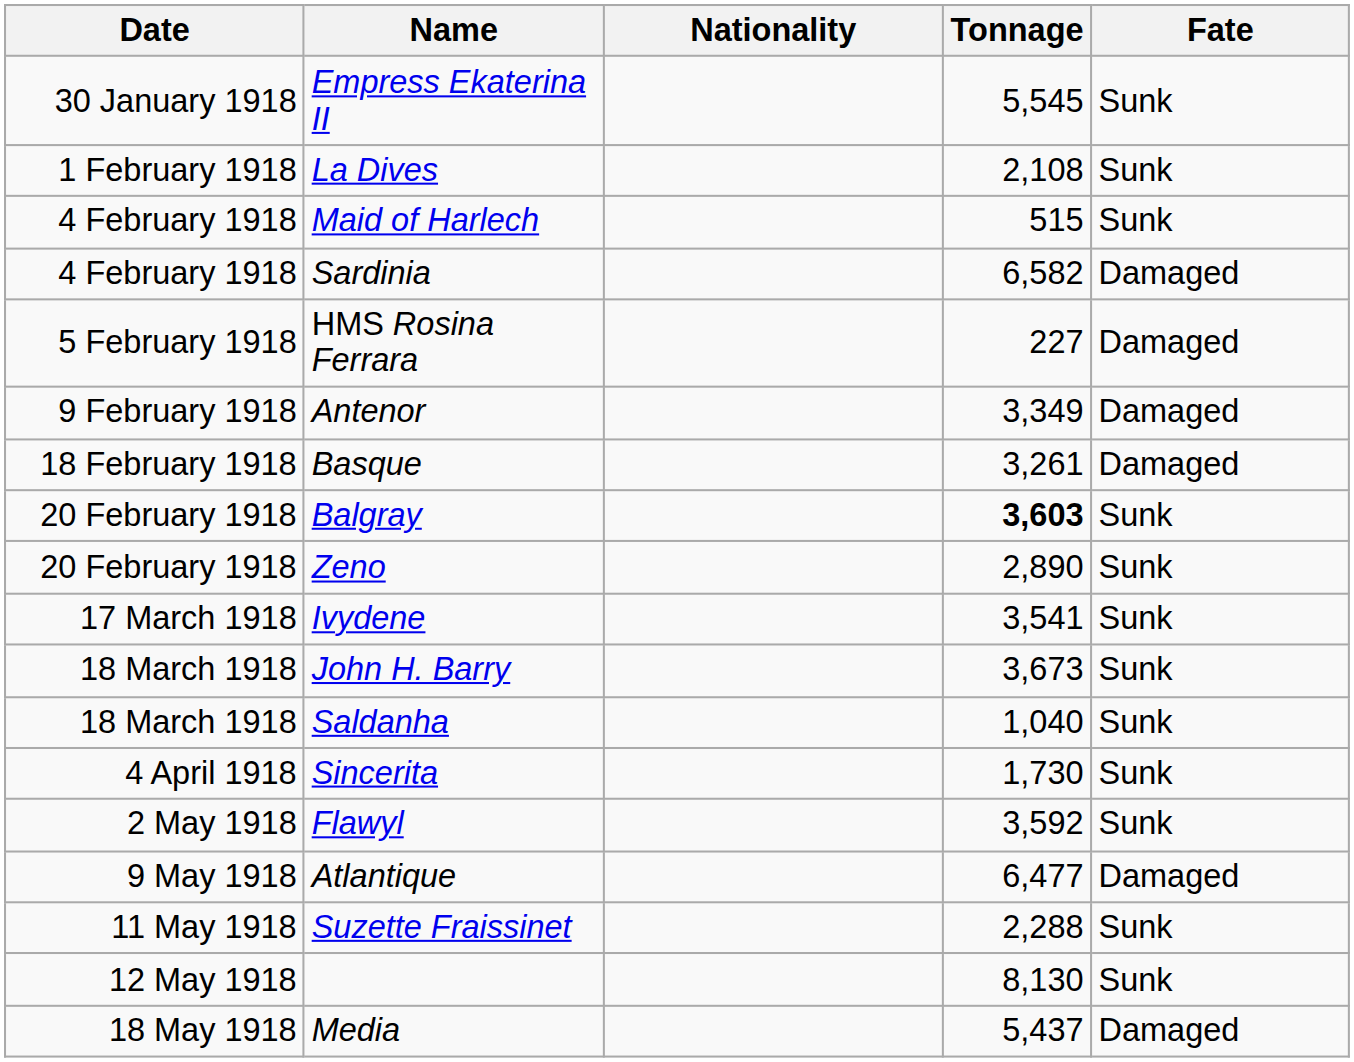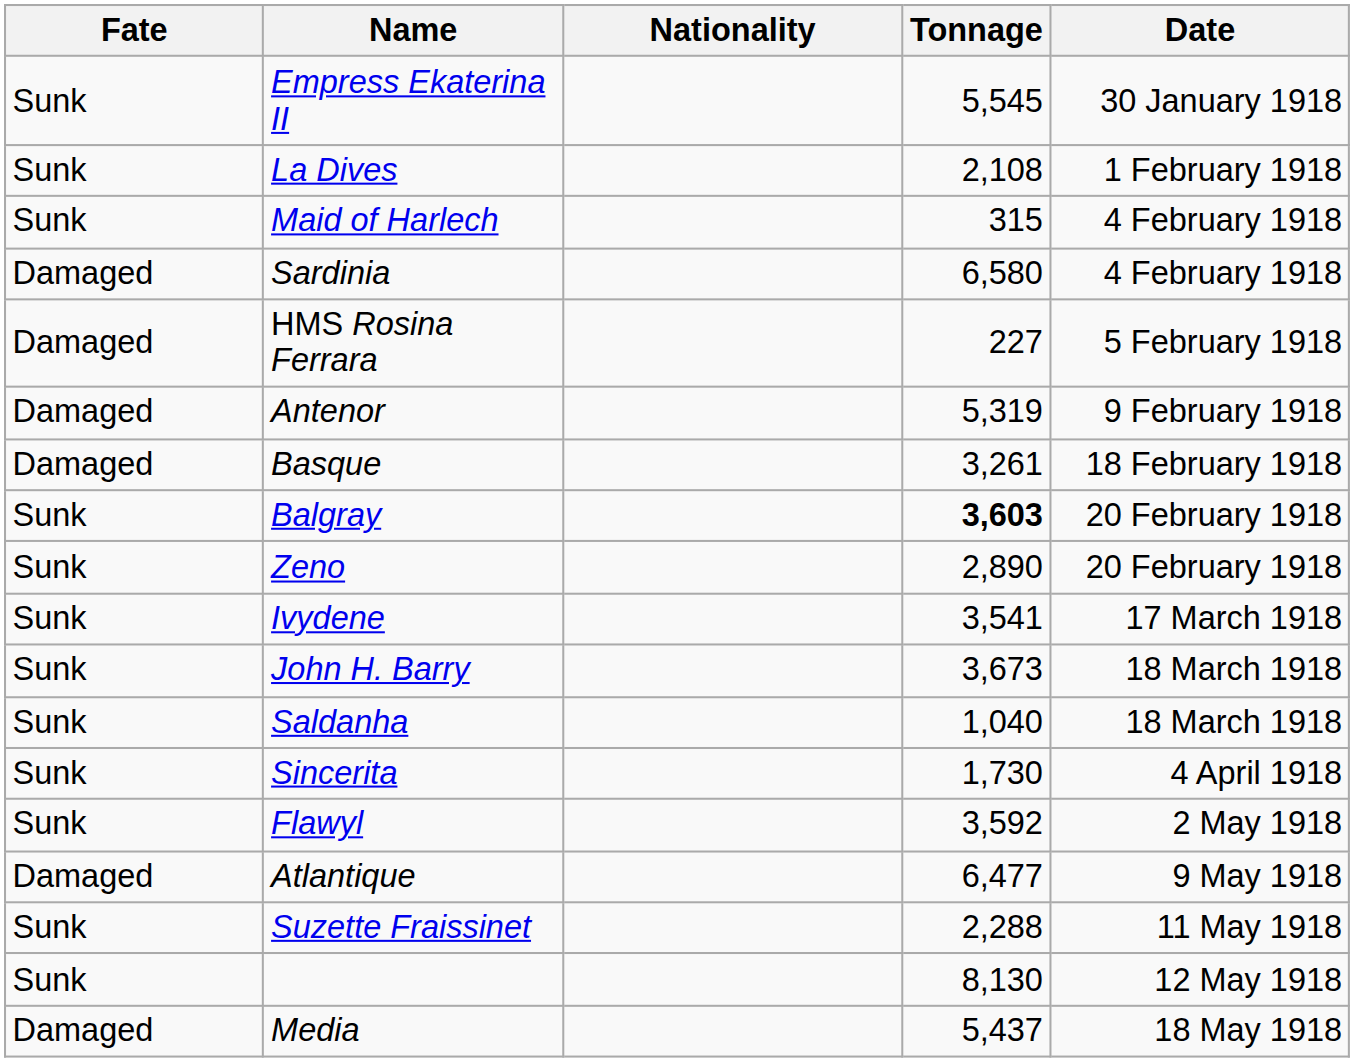columns swapped: Date <-> Fate
Maid of Harlech | Tonnage: 515 -> 315
Sardinia | Tonnage: 6,582 -> 6,580
Antenor | Tonnage: 3,349 -> 5,319
